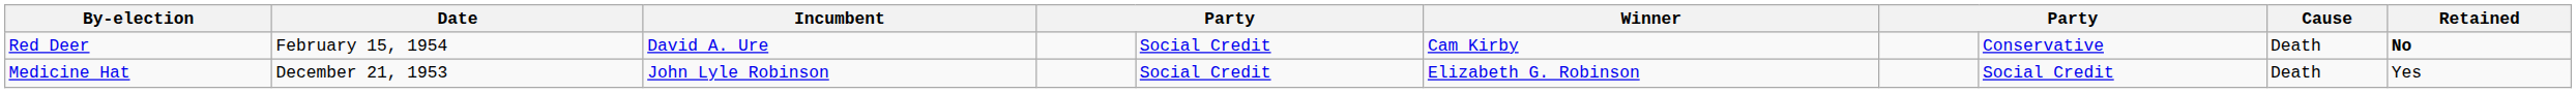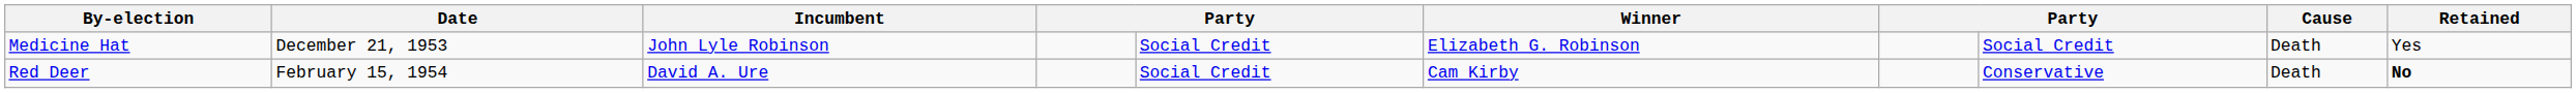rows swapped: Red Deer <-> Medicine Hat
